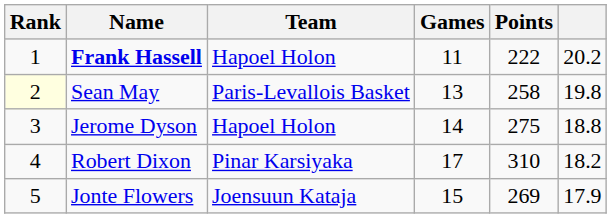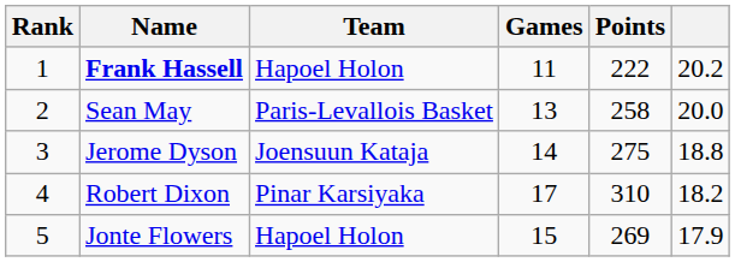Sean May | Rank: lightyellow background -> no background
Sean May | column 6: 19.8 -> 20.0
Jerome Dyson | Team: Hapoel Holon -> Joensuun Kataja
Jonte Flowers | Team: Joensuun Kataja -> Hapoel Holon
